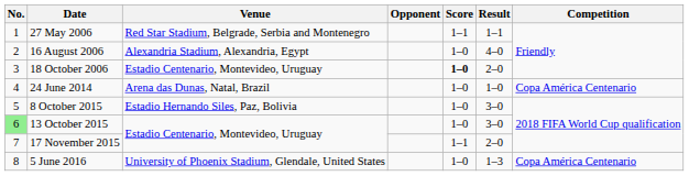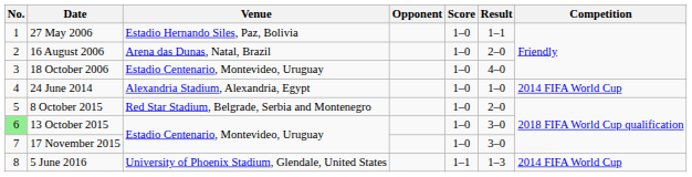27 May 2006 | Venue: Red Star Stadium, Belgrade, Serbia and Montenegro -> Estadio Hernando Siles, Paz, Bolivia
27 May 2006 | Score: 1–1 -> 1–0
16 August 2006 | Venue: Alexandria Stadium, Alexandria, Egypt -> Arena das Dunas, Natal, Brazil
16 August 2006 | Result: 4–0 -> 2–0
18 October 2006 | Score: bold -> normal
18 October 2006 | Result: 2–0 -> 4–0
24 June 2014 | Venue: Arena das Dunas, Natal, Brazil -> Alexandria Stadium, Alexandria, Egypt
24 June 2014 | Competition: Copa América Centenario -> 2014 FIFA World Cup
8 October 2015 | Venue: Estadio Hernando Siles, Paz, Bolivia -> Red Star Stadium, Belgrade, Serbia and Montenegro
8 October 2015 | Result: 3–0 -> 2–0
17 November 2015 | Score: 1–1 -> 1–0
17 November 2015 | Result: 2–0 -> 3–0
5 June 2016 | Score: 1–0 -> 1–1
5 June 2016 | Competition: Copa América Centenario -> 2014 FIFA World Cup
